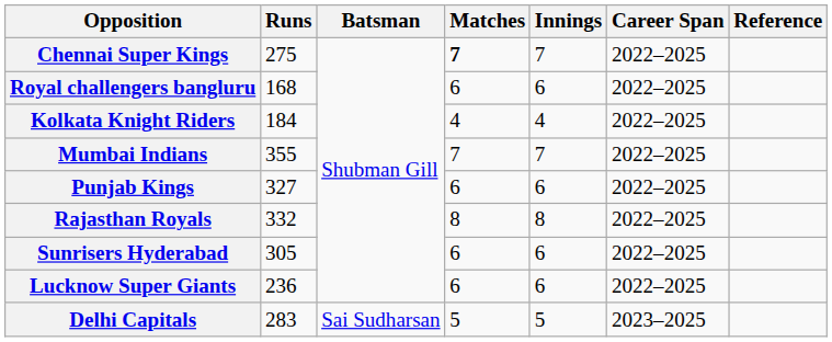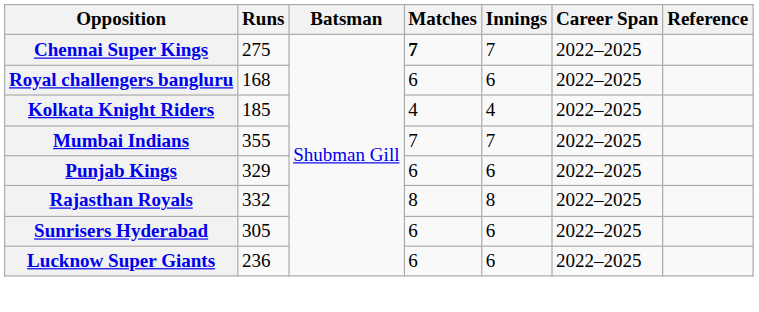Kolkata Knight Riders | Runs: 184 -> 185
Punjab Kings | Runs: 327 -> 329
- row: Delhi Capitals | 283 | Sai Sudharsan | 5 | 5 | 2023–2025
